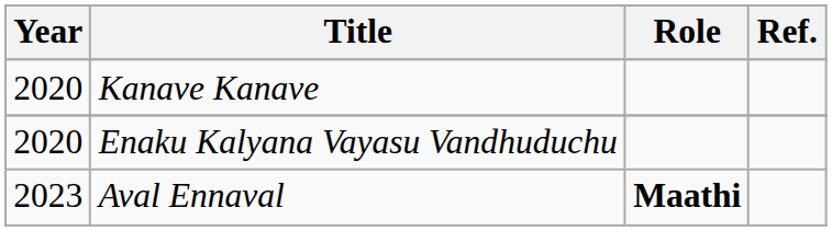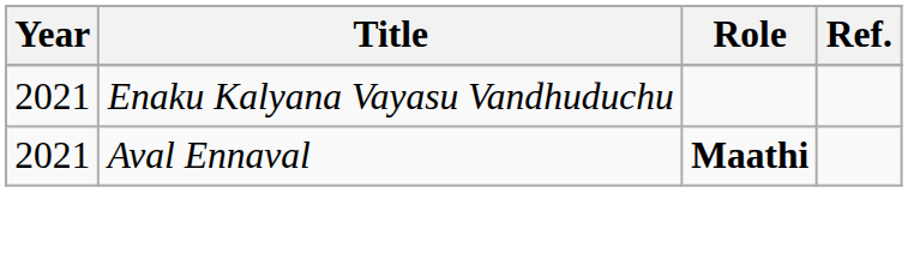- row: 2020 | Kanave Kanave
Enaku Kalyana Vayasu Vandhuduchu | Year: 2020 -> 2021
Aval Ennaval | Year: 2023 -> 2021
